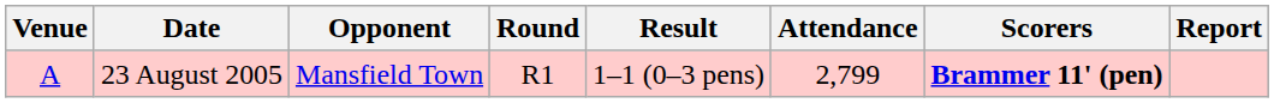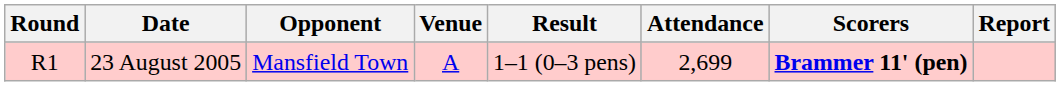columns swapped: Round <-> Venue
23 August 2005 | Attendance: 2,799 -> 2,699
